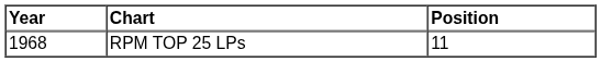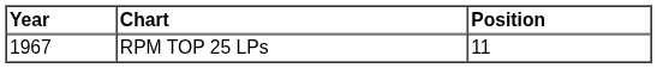RPM TOP 25 LPs | Year: 1968 -> 1967
